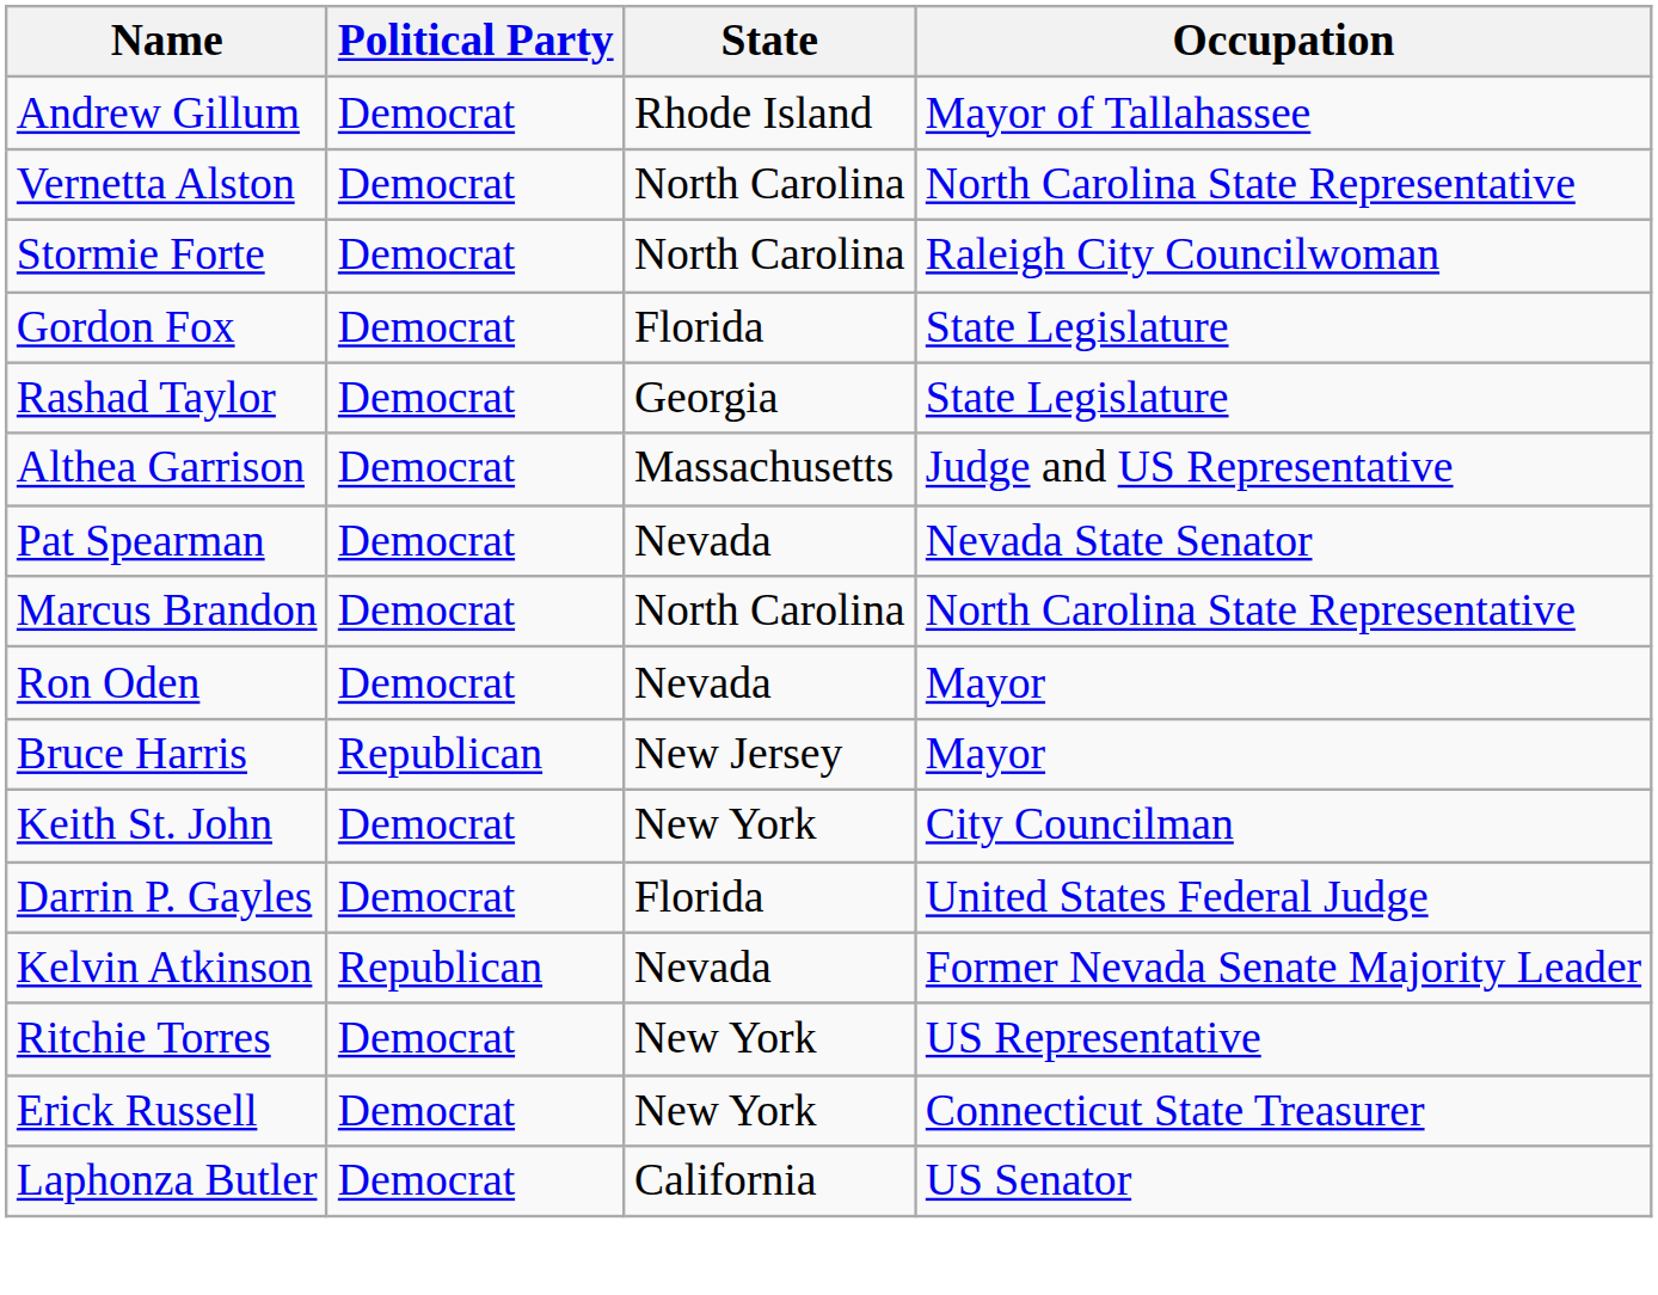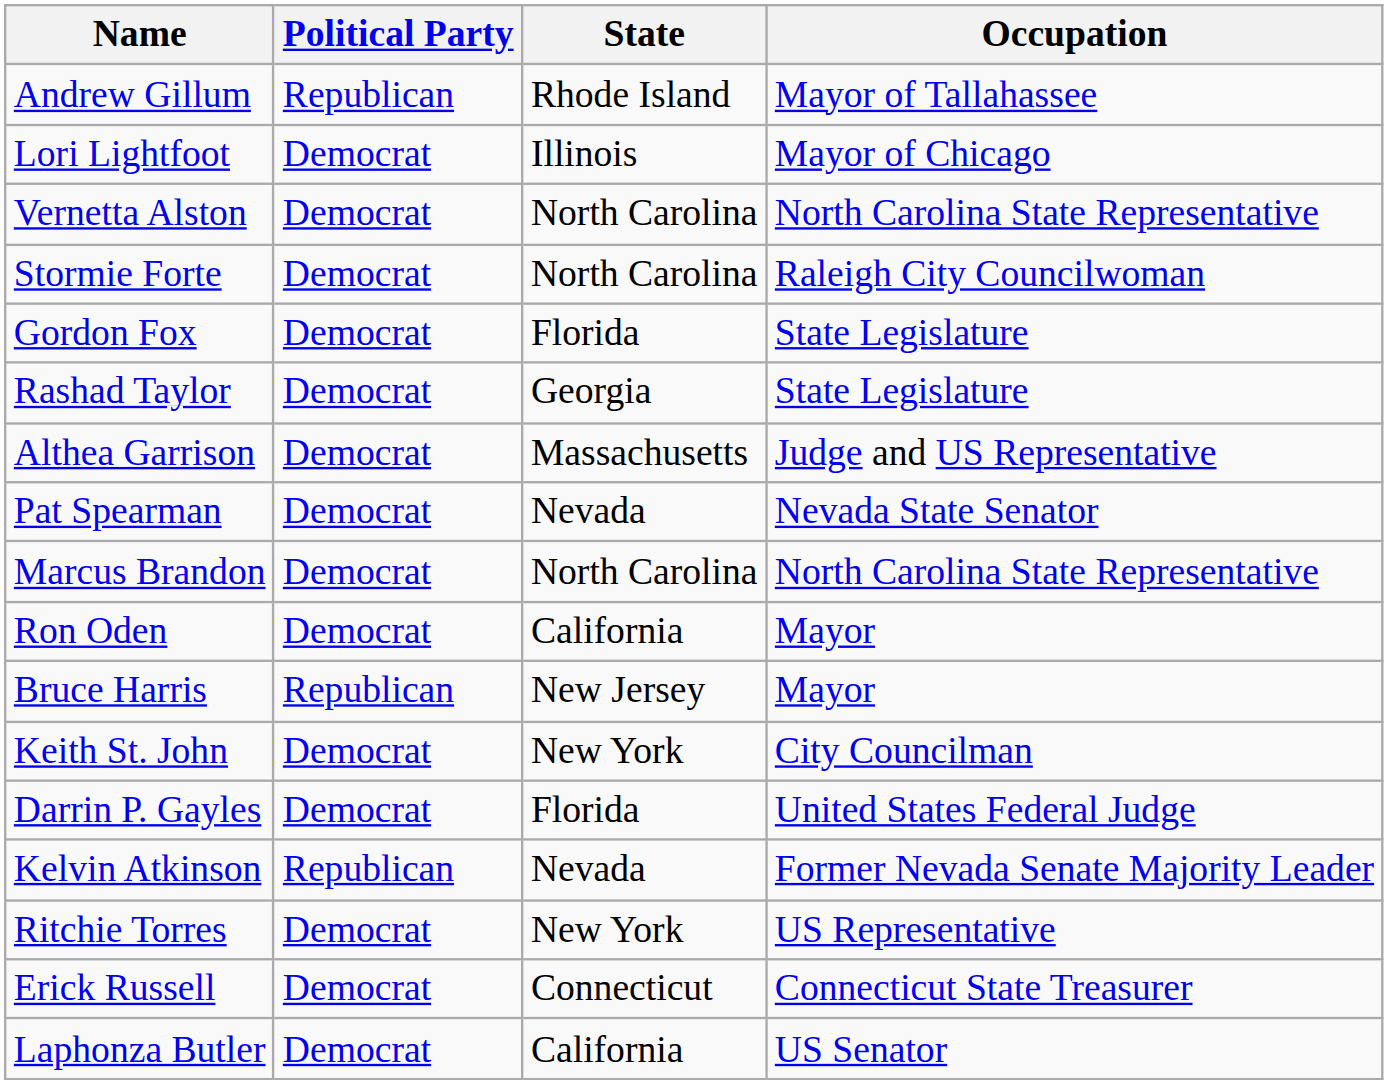Andrew Gillum | Political Party: Democrat -> Republican
+ row: Lori Lightfoot | Democrat | Illinois | Mayor of Chicago
Ron Oden | State: Nevada -> California
Erick Russell | State: New York -> Connecticut
